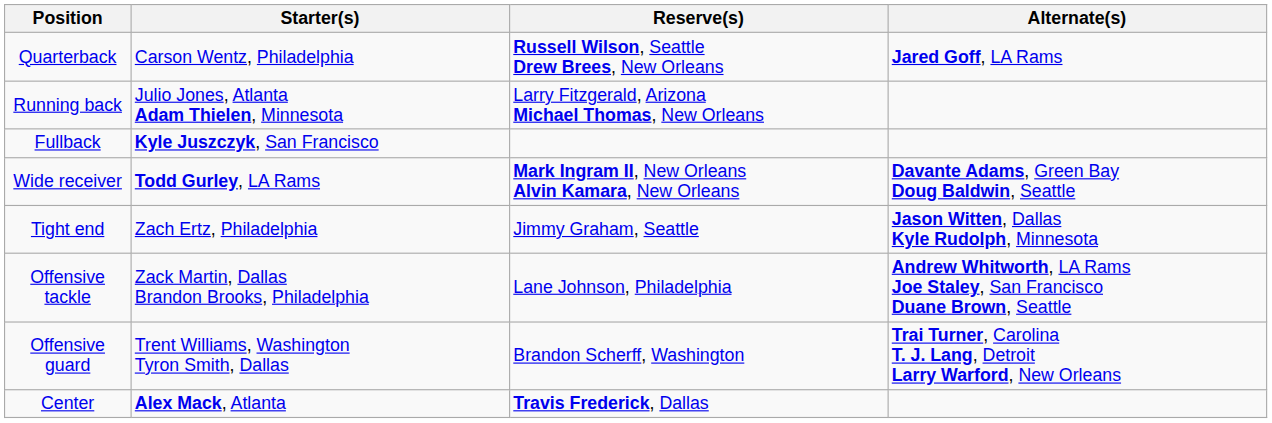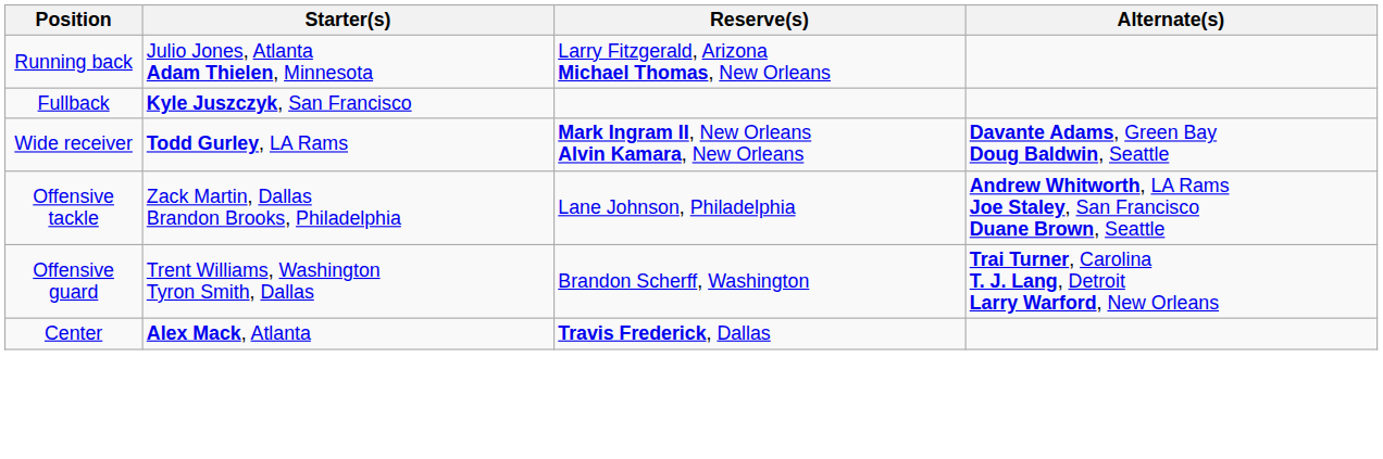- row: Quarterback | Carson Wentz, Philadelphia | Russell Wilson, Seattle Drew Brees, New Orleans | Jared Goff, LA Rams
- row: Tight end | Zach Ertz, Philadelphia | Jimmy Graham, Seattle | Jason Witten, Dallas Kyle Rudolph, Minnesota
